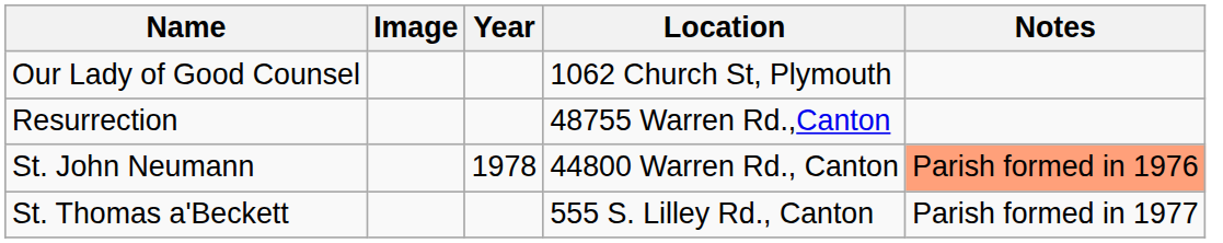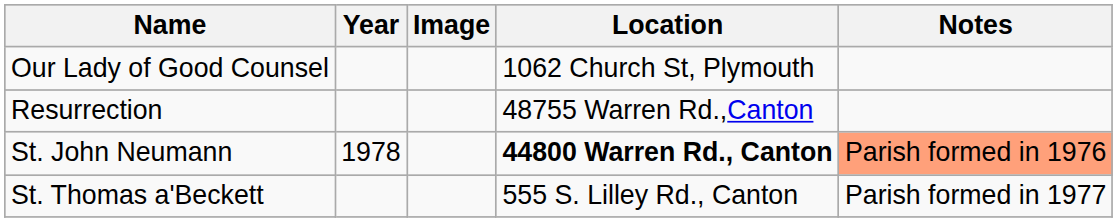columns swapped: Image <-> Year
St. John Neumann | Location: normal -> bold
